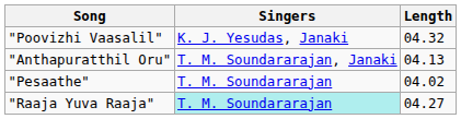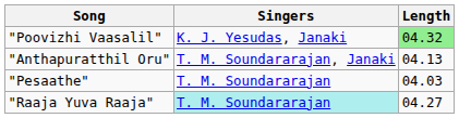"Poovizhi Vaasalil" | Length: no background -> lightgreen background
"Pesaathe" | Length: 04.02 -> 04.03
